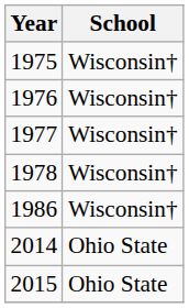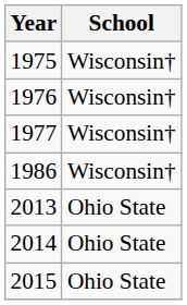- row: 1978 | Wisconsin†
+ row: 2013 | Ohio State
